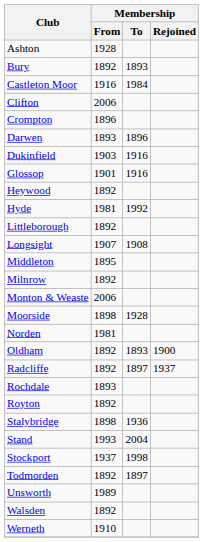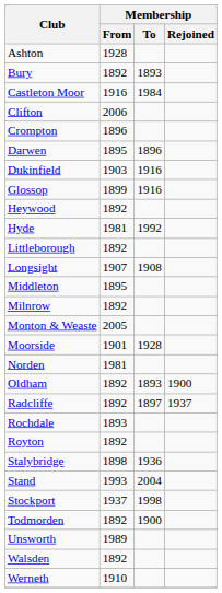Darwen | Membership / From: 1893 -> 1895
Glossop | Membership / From: 1901 -> 1899
Monton & Weaste | Membership / From: 2006 -> 2005
Moorside | Membership / From: 1898 -> 1901
Todmorden | Membership / To: 1897 -> 1900
